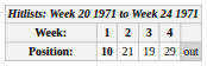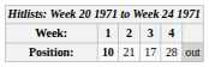Position: | 3: 19 -> 17
Position: | 4: 29 -> 28
